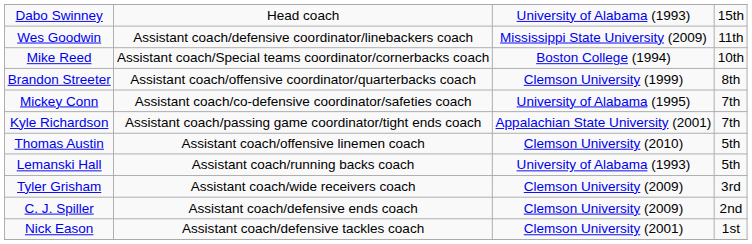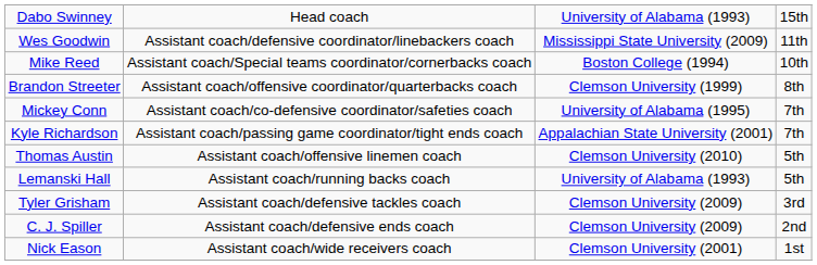Tyler Grisham | column 2: Assistant coach/wide receivers coach -> Assistant coach/defensive tackles coach
Nick Eason | column 2: Assistant coach/defensive tackles coach -> Assistant coach/wide receivers coach
